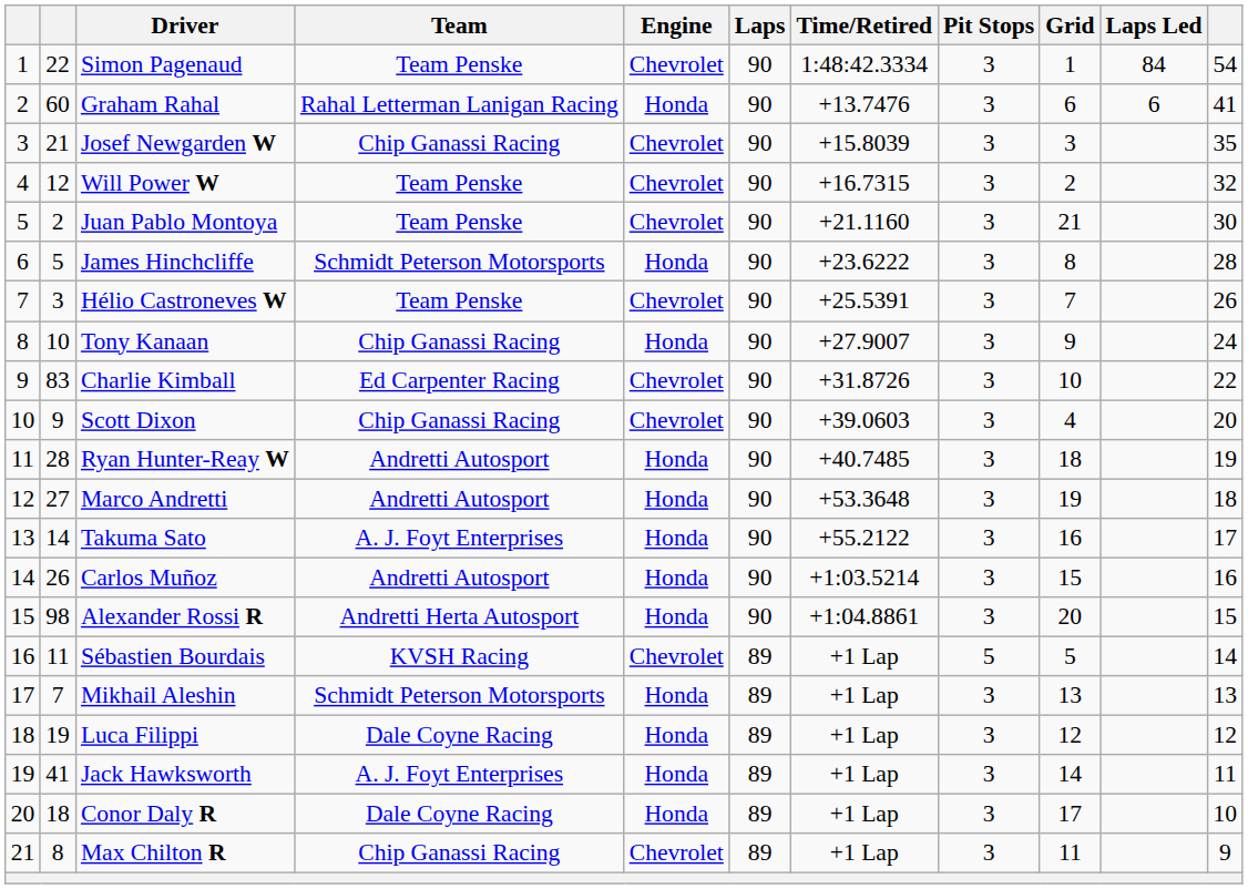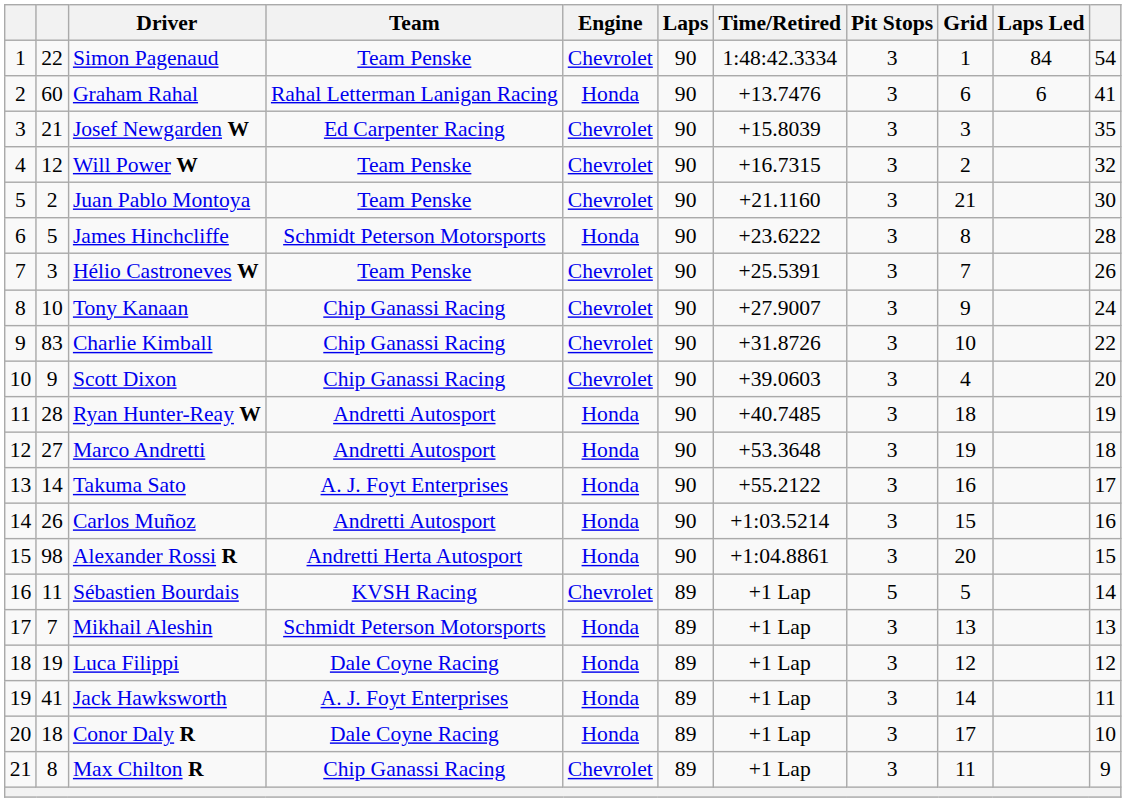Josef Newgarden W | Team: Chip Ganassi Racing -> Ed Carpenter Racing
Tony Kanaan | Engine: Honda -> Chevrolet
Charlie Kimball | Team: Ed Carpenter Racing -> Chip Ganassi Racing
